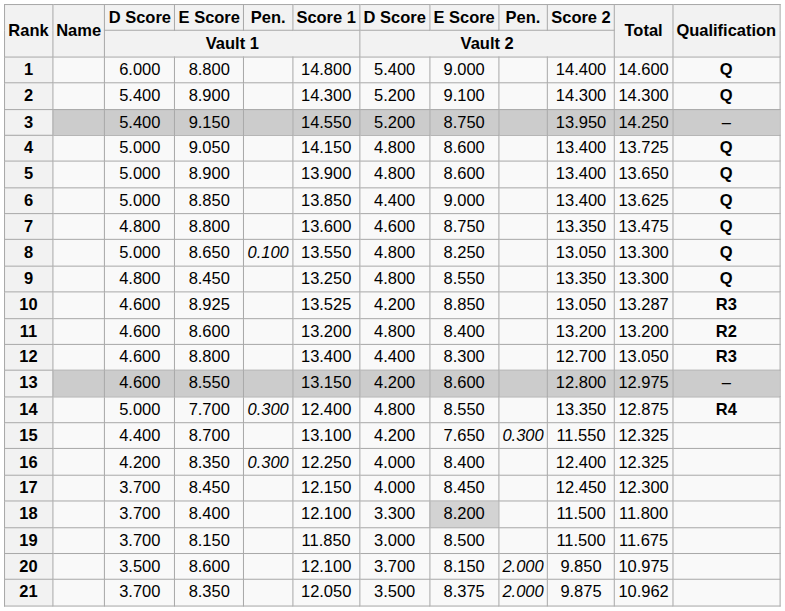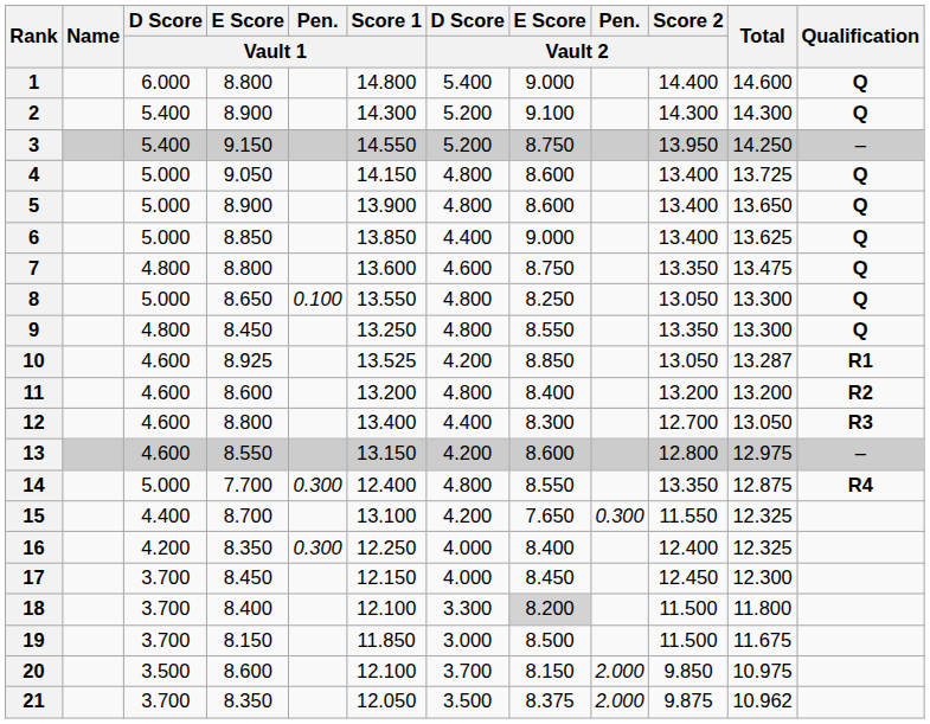10 | Qualification: R3 -> R1
